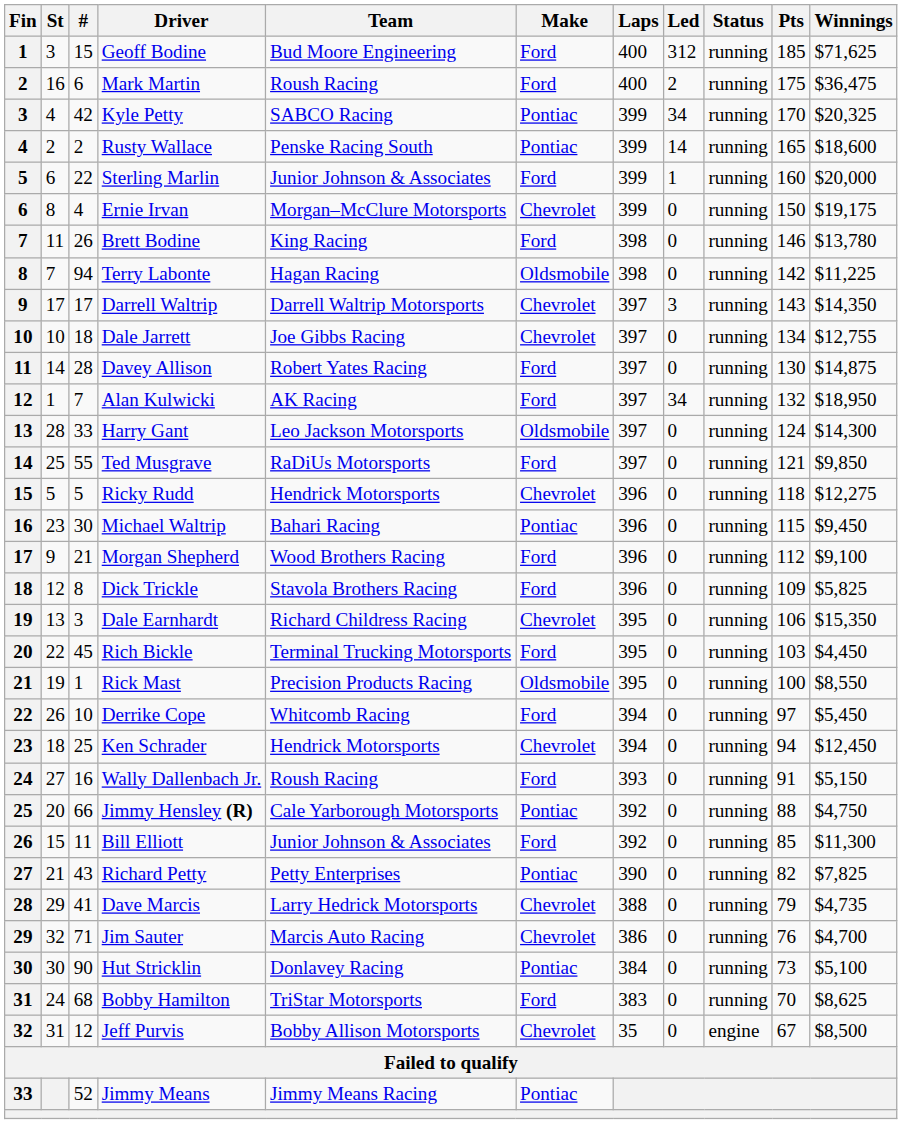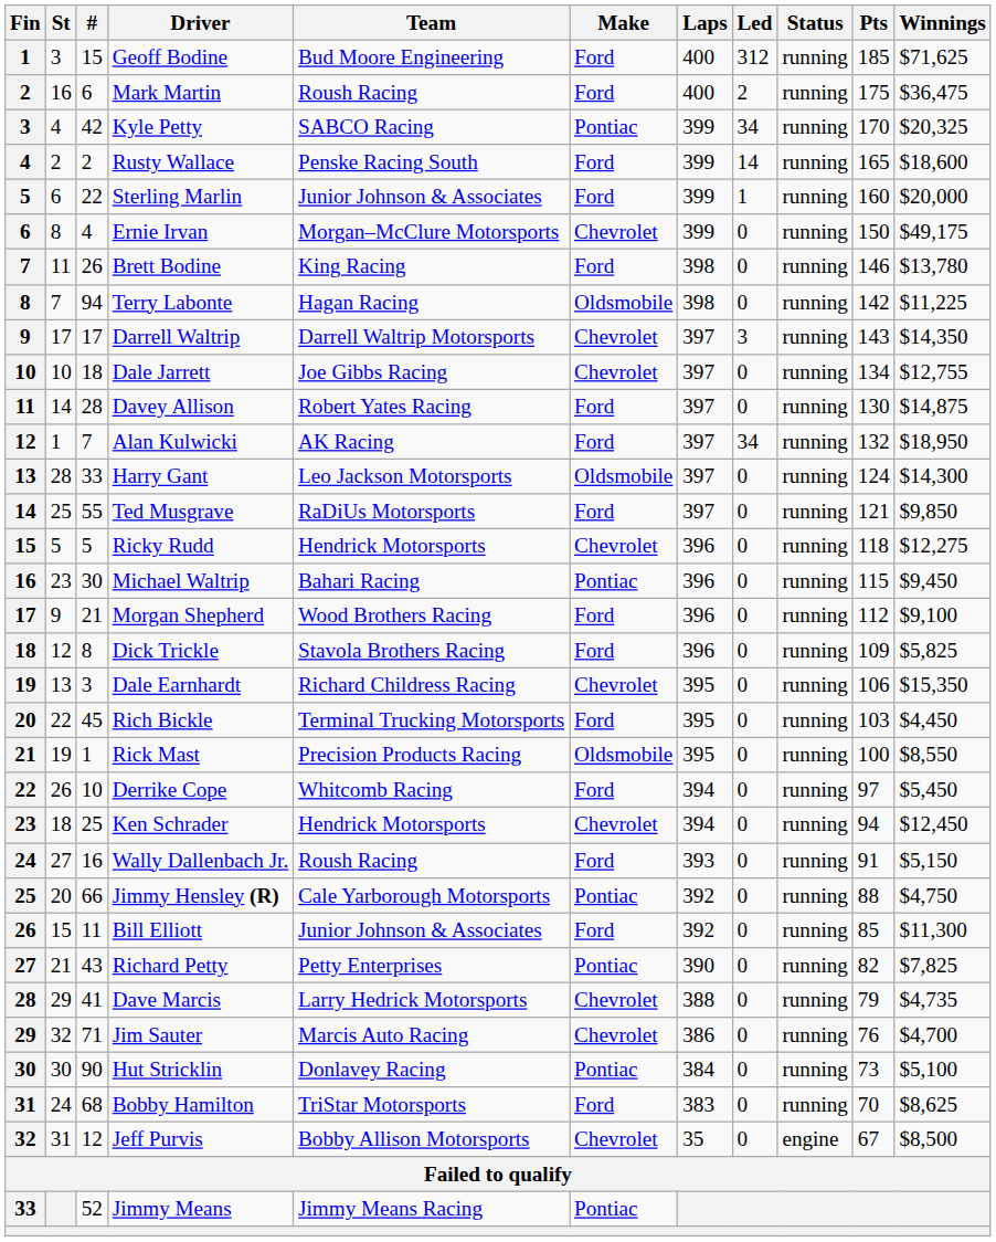Rusty Wallace | Make: Pontiac -> Ford
Ernie Irvan | Winnings: $19,175 -> $49,175
